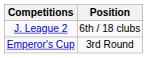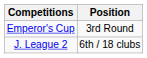rows swapped: J. League 2 <-> Emperor's Cup
